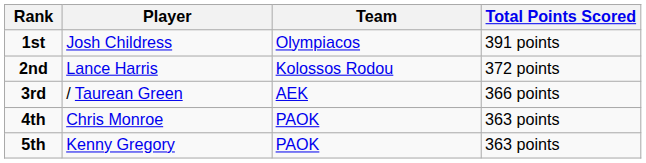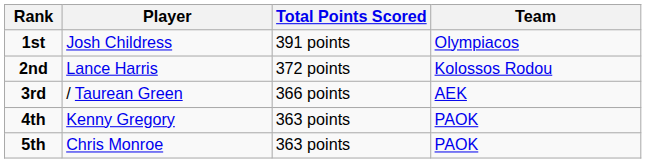columns swapped: Team <-> Total Points Scored
4th | Player: Chris Monroe -> Kenny Gregory
5th | Player: Kenny Gregory -> Chris Monroe
